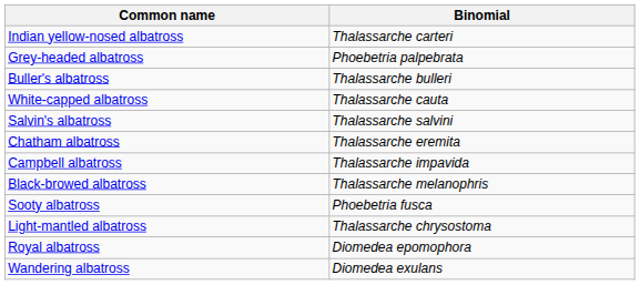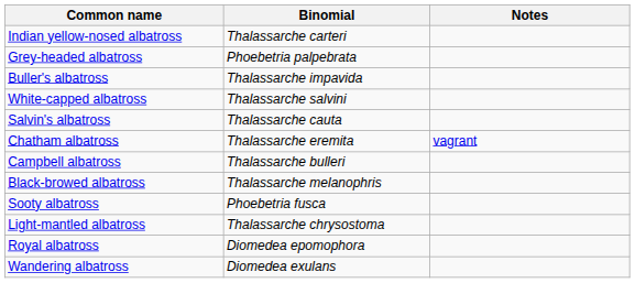+ column: Notes | vagrant
Buller's albatross | Binomial: Thalassarche bulleri -> Thalassarche impavida
White-capped albatross | Binomial: Thalassarche cauta -> Thalassarche salvini
Salvin's albatross | Binomial: Thalassarche salvini -> Thalassarche cauta
Campbell albatross | Binomial: Thalassarche impavida -> Thalassarche bulleri
